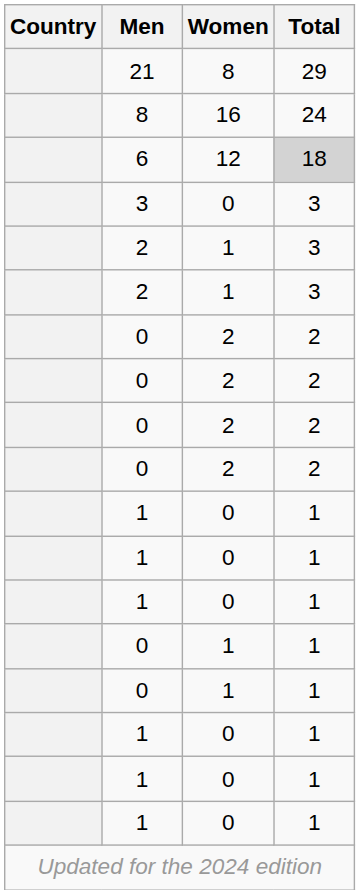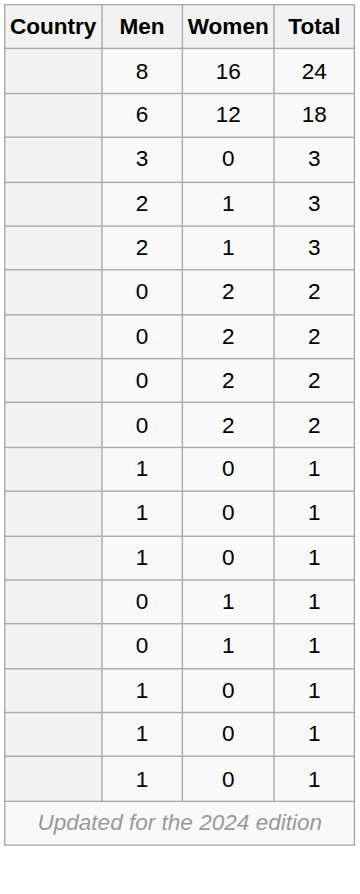- row: 21 | 8 | 29
6 | Total: lightgrey background -> no background
